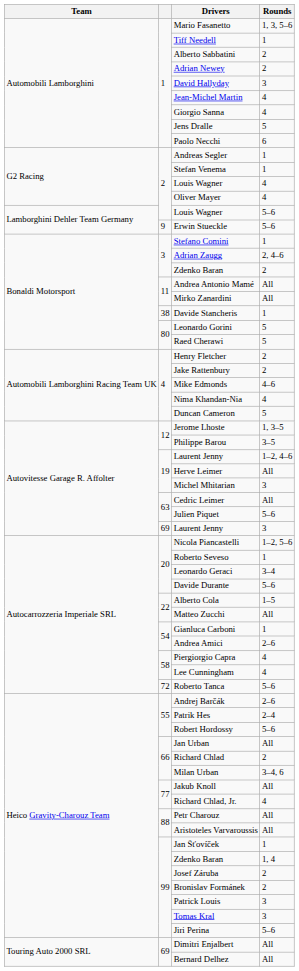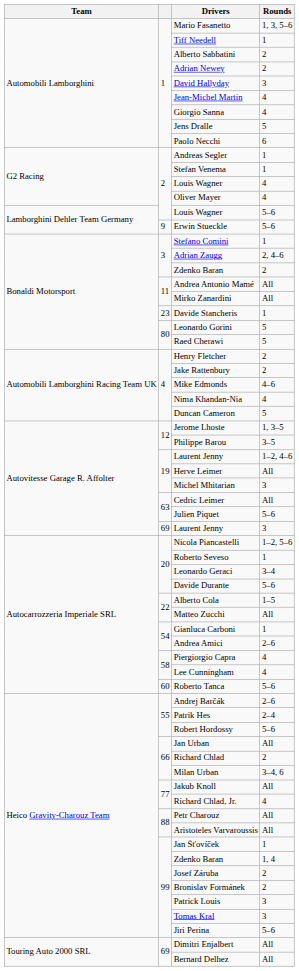Davide Stancheris | column 2: 38 -> 23
Roberto Tanca | column 2: 72 -> 60
